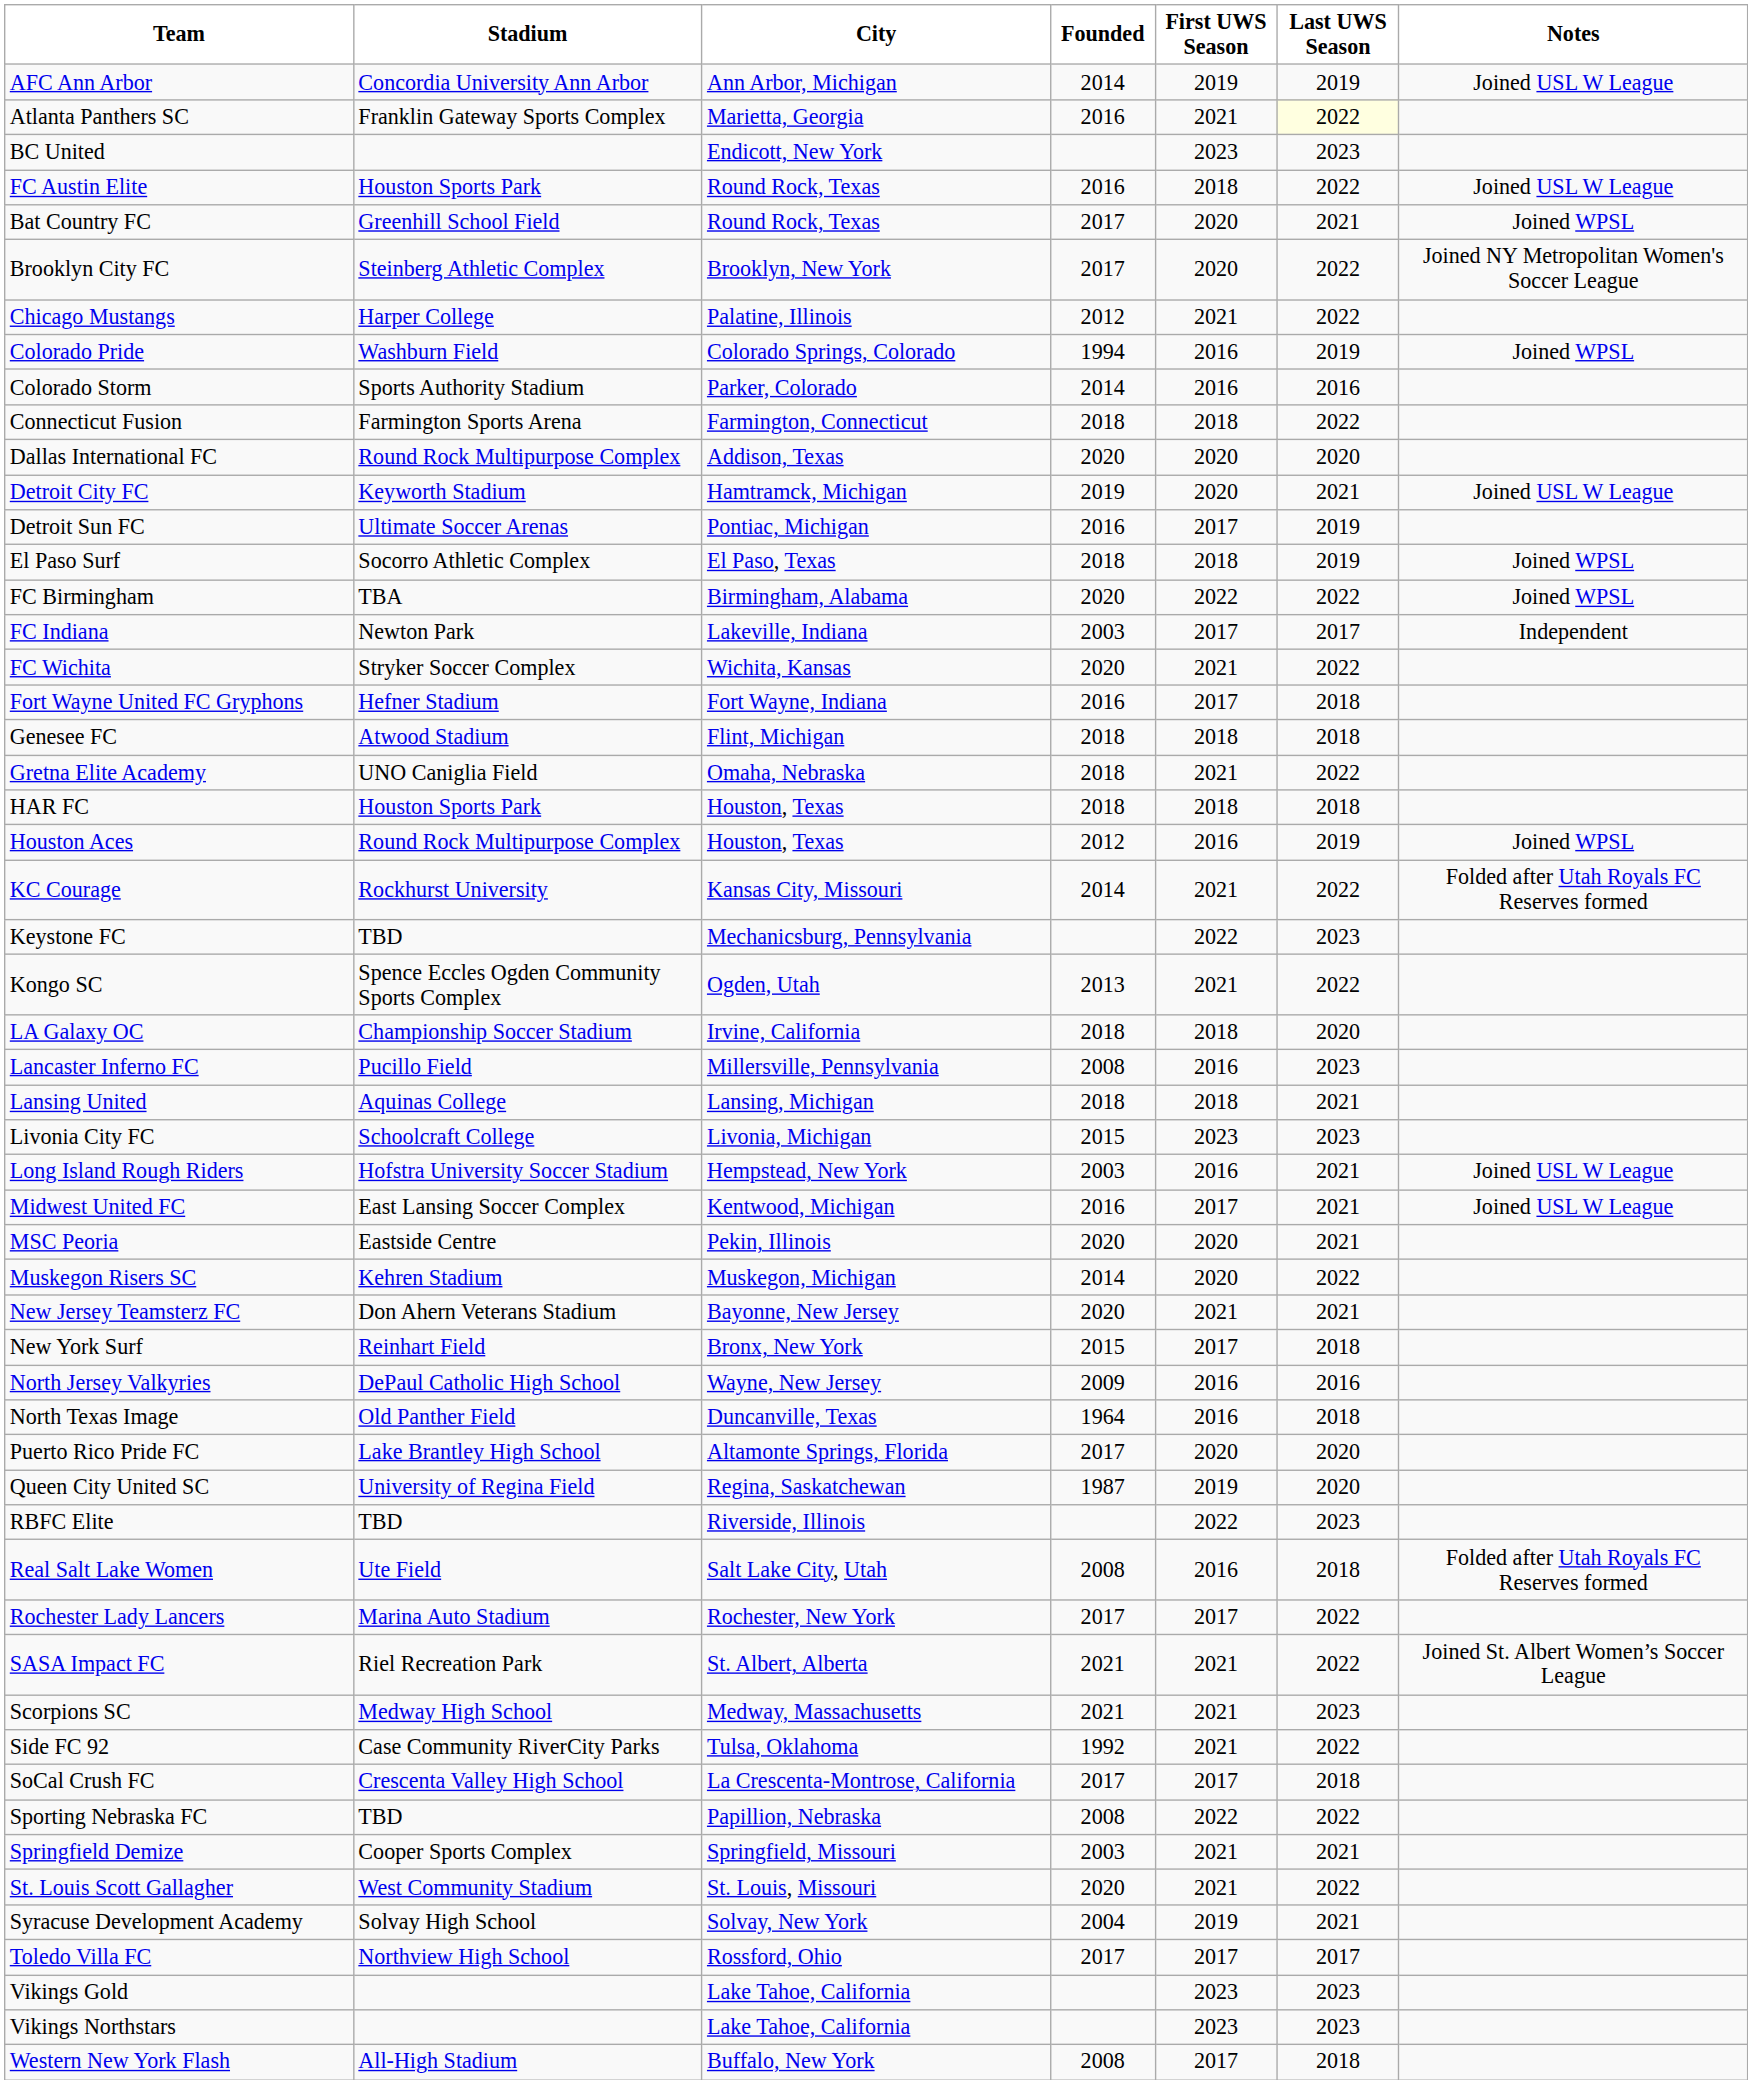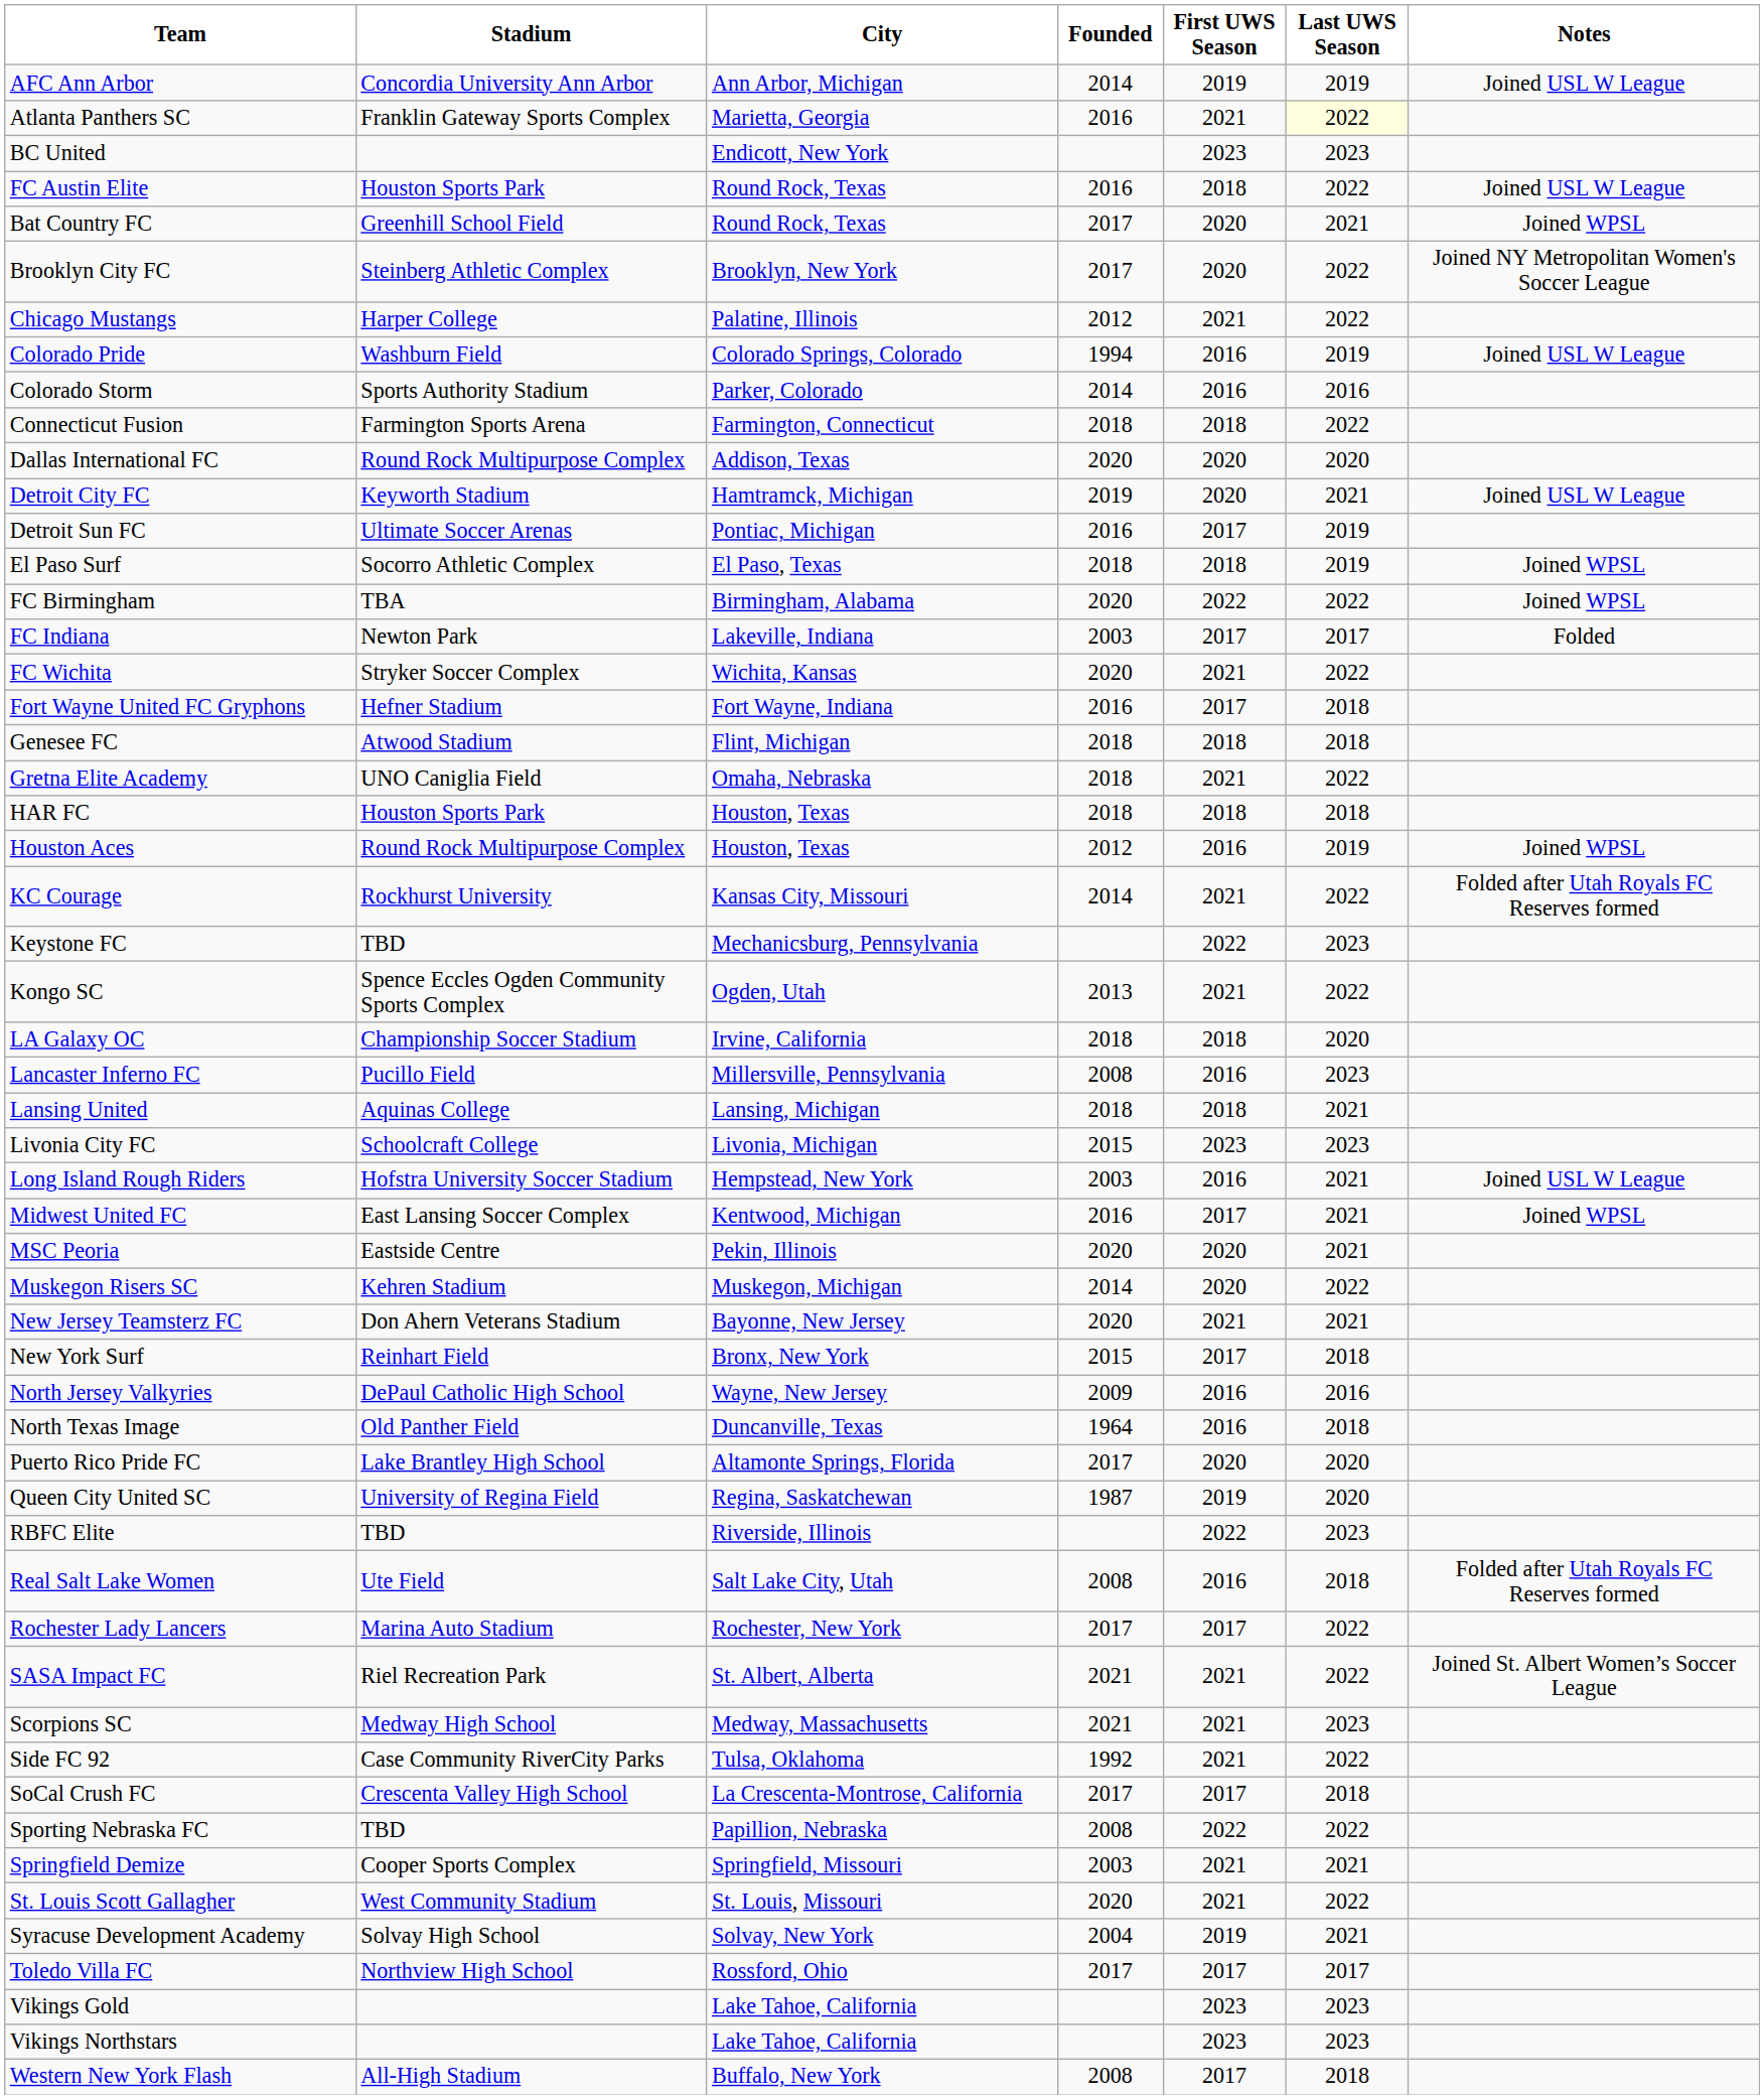Colorado Pride | Notes: Joined WPSL -> Joined USL W League
FC Indiana | Notes: Independent -> Folded
Midwest United FC | Notes: Joined USL W League -> Joined WPSL
